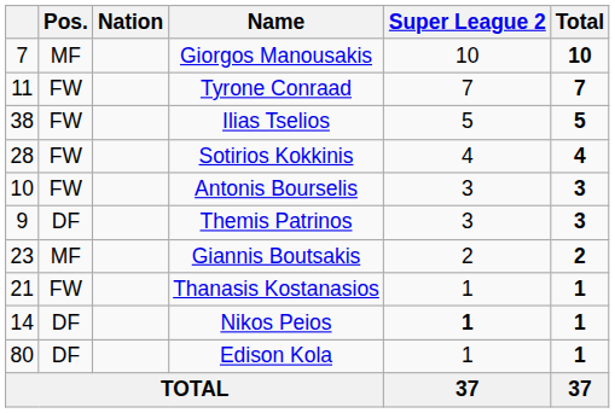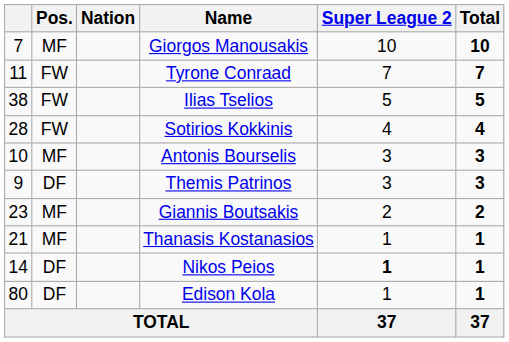Antonis Bourselis | Pos.: FW -> MF
Thanasis Kostanasios | Pos.: FW -> MF
